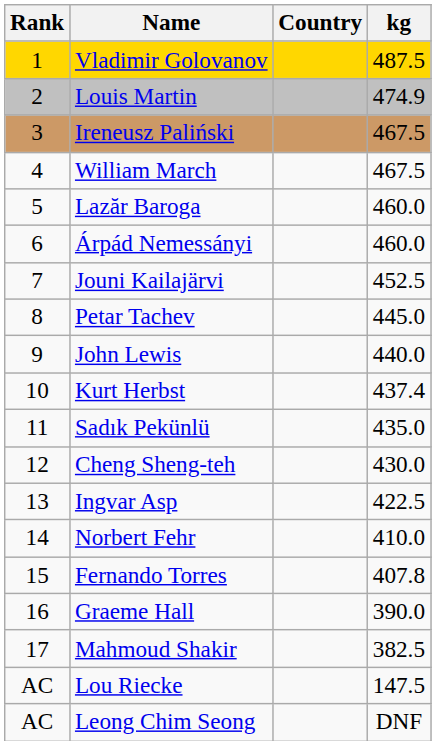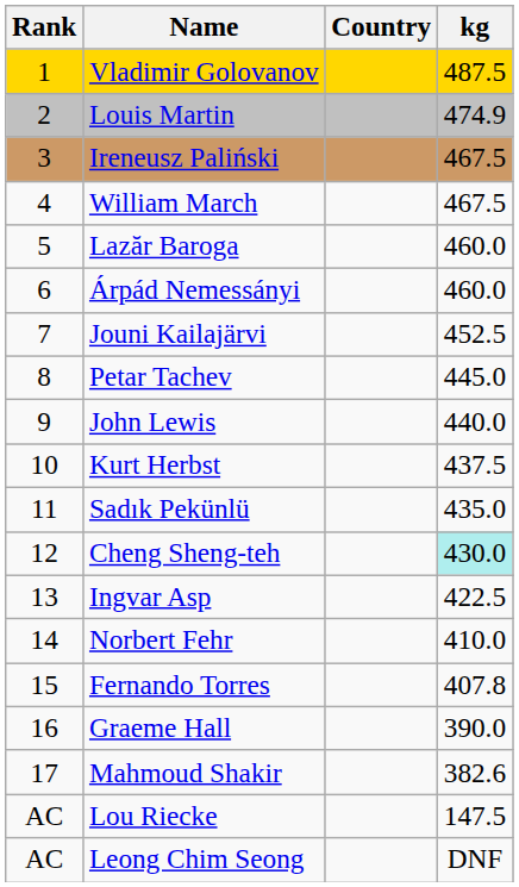Kurt Herbst | kg: 437.4 -> 437.5
Cheng Sheng-teh | kg: no background -> paleturquoise background
Mahmoud Shakir | kg: 382.5 -> 382.6
